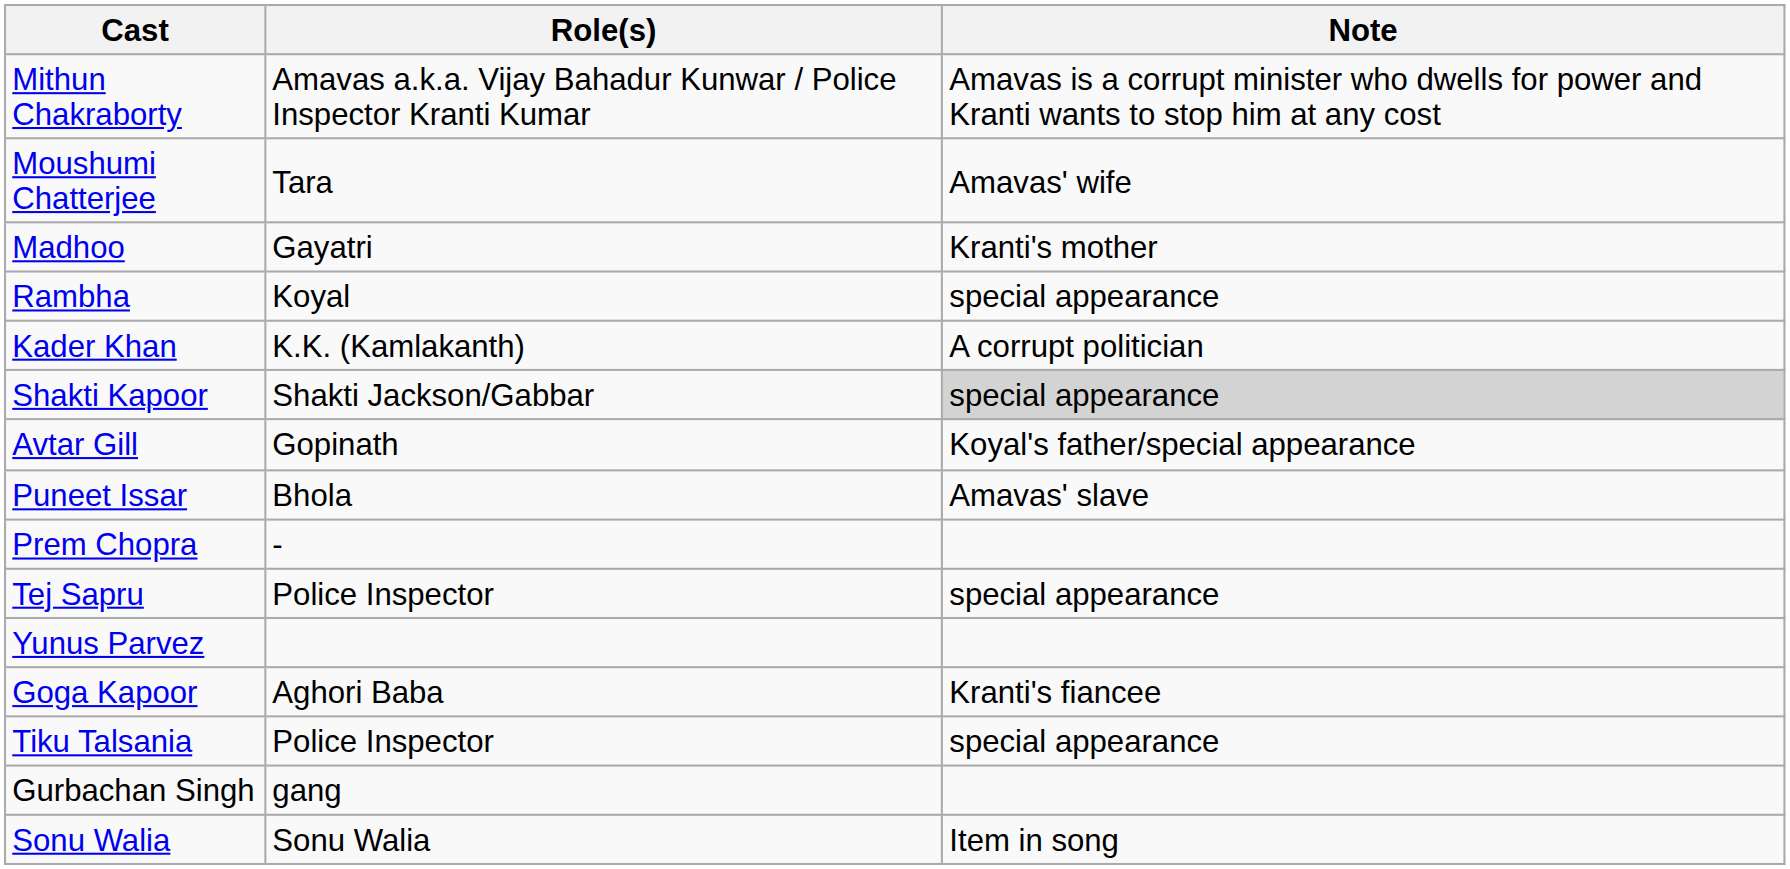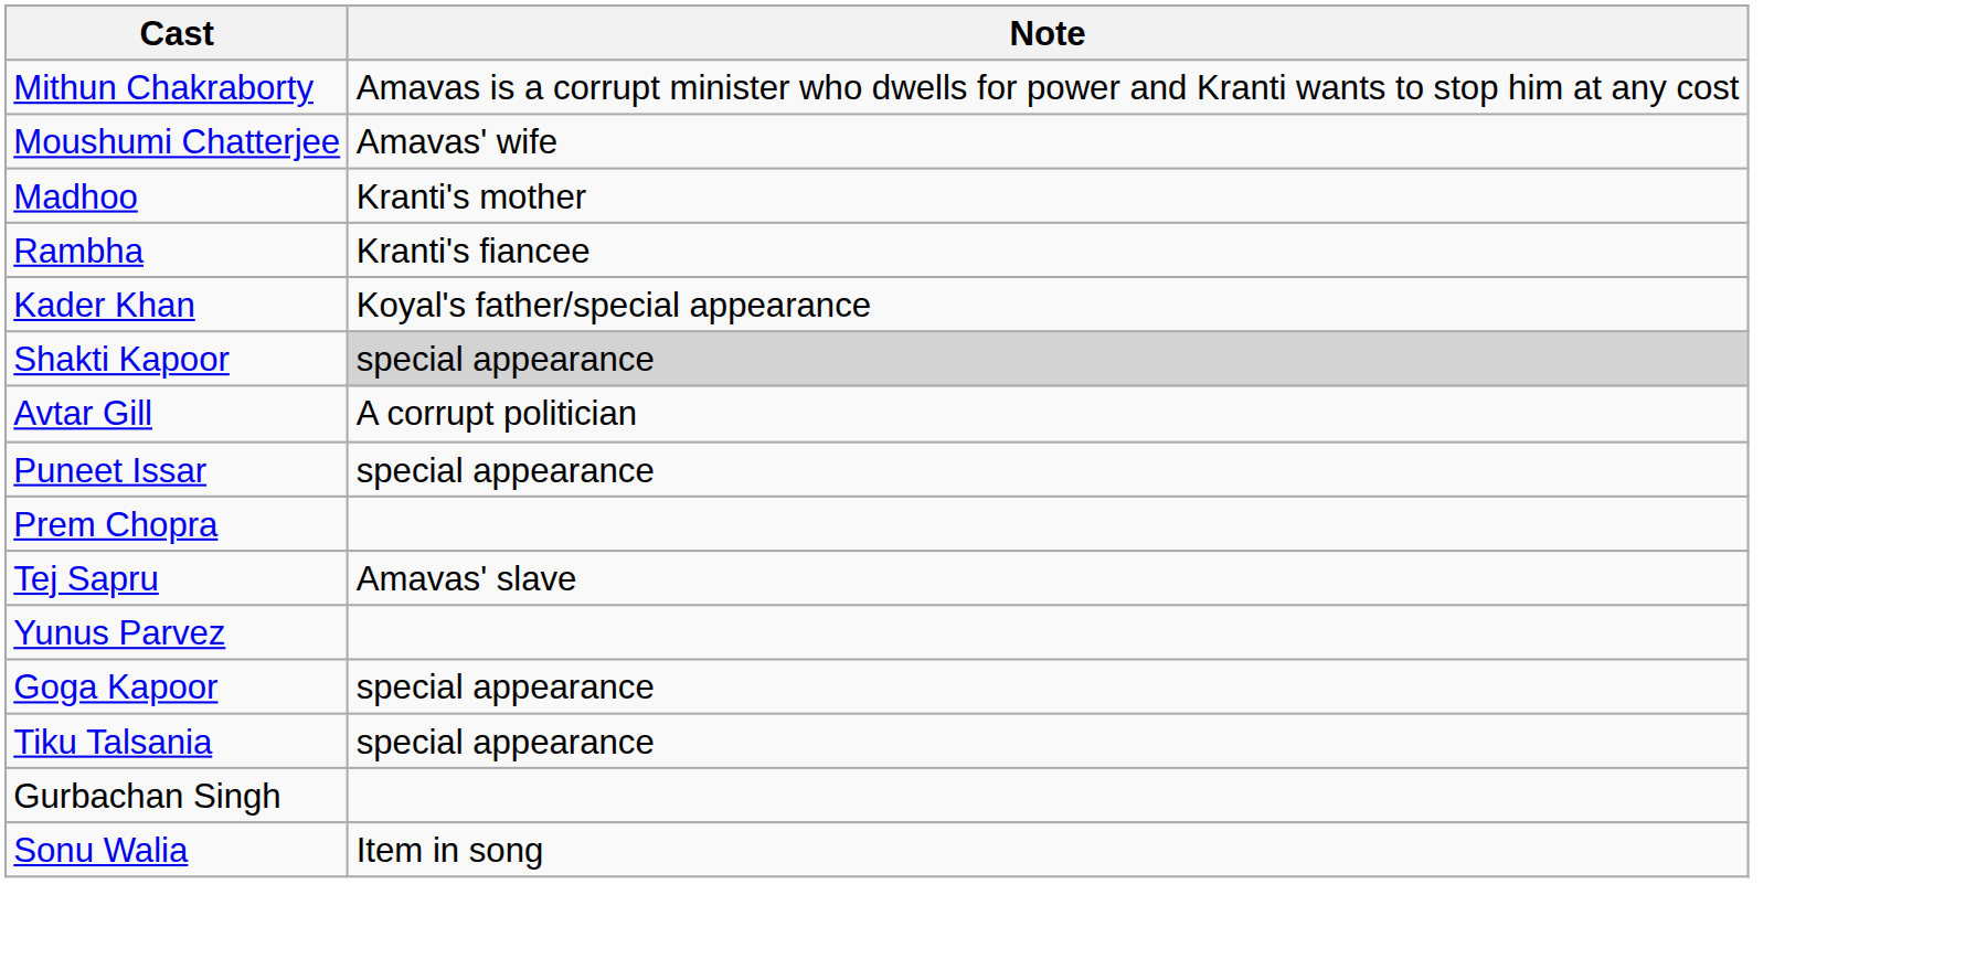- column: Role(s) | Amavas a.k.a. Vijay Bahadur Kunwar / Police Inspector Kranti Kumar | Tara | Gayatri | Koyal | K.K. (Kamlakanth) | Shakti Jackson/Gabbar | Gopinath | Bhola | - | Police Inspector | Aghori Baba | Police Inspector | gang | Sonu Walia
Rambha | Note: special appearance -> Kranti's fiancee
Kader Khan | Note: A corrupt politician -> Koyal's father/special appearance
Avtar Gill | Note: Koyal's father/special appearance -> A corrupt politician
Puneet Issar | Note: Amavas' slave -> special appearance
Tej Sapru | Note: special appearance -> Amavas' slave
Goga Kapoor | Note: Kranti's fiancee -> special appearance
